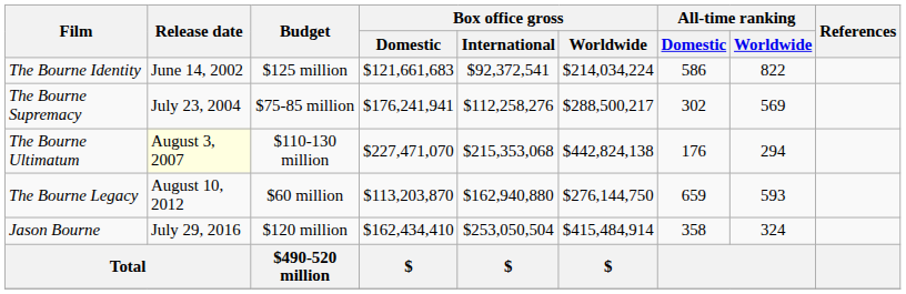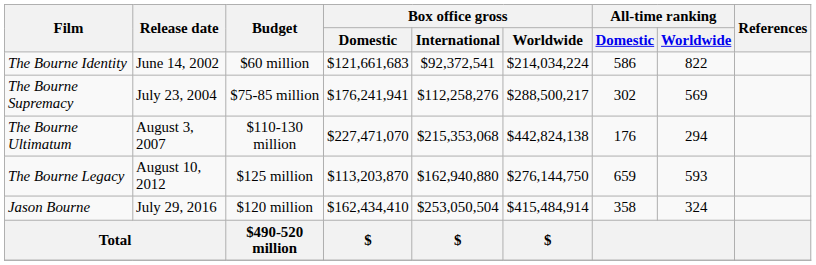The Bourne Identity | Budget: $125 million -> $60 million
The Bourne Ultimatum | Release date: lightyellow background -> no background
The Bourne Legacy | Budget: $60 million -> $125 million
